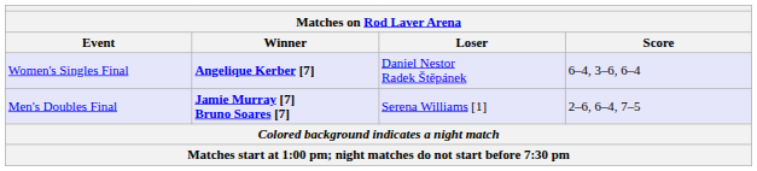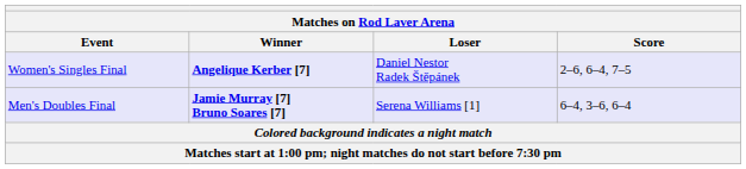Women's Singles Final | Score: 6–4, 3–6, 6–4 -> 2–6, 6–4, 7–5
Men's Doubles Final | Score: 2–6, 6–4, 7–5 -> 6–4, 3–6, 6–4
